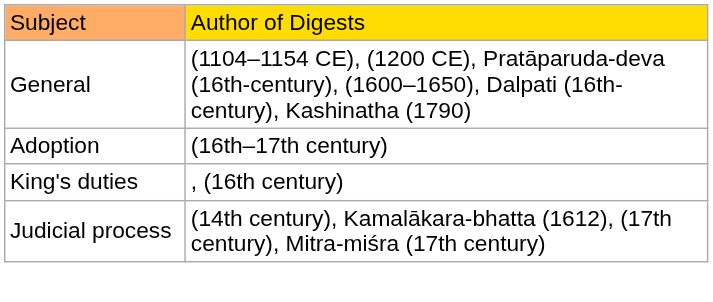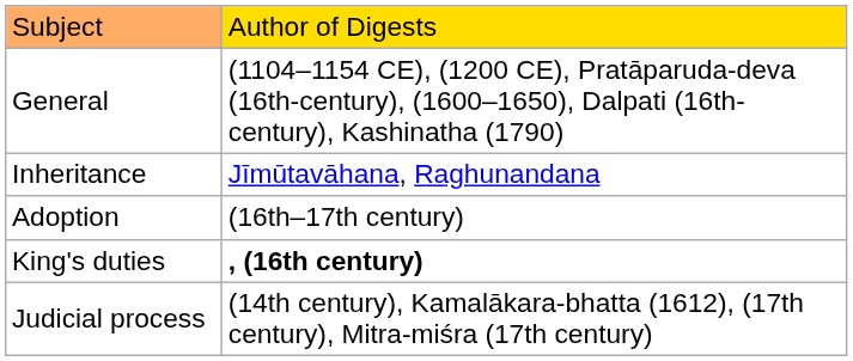+ row: Inheritance | Jīmūtavāhana, Raghunandana
King's duties | column 2: normal -> bold
